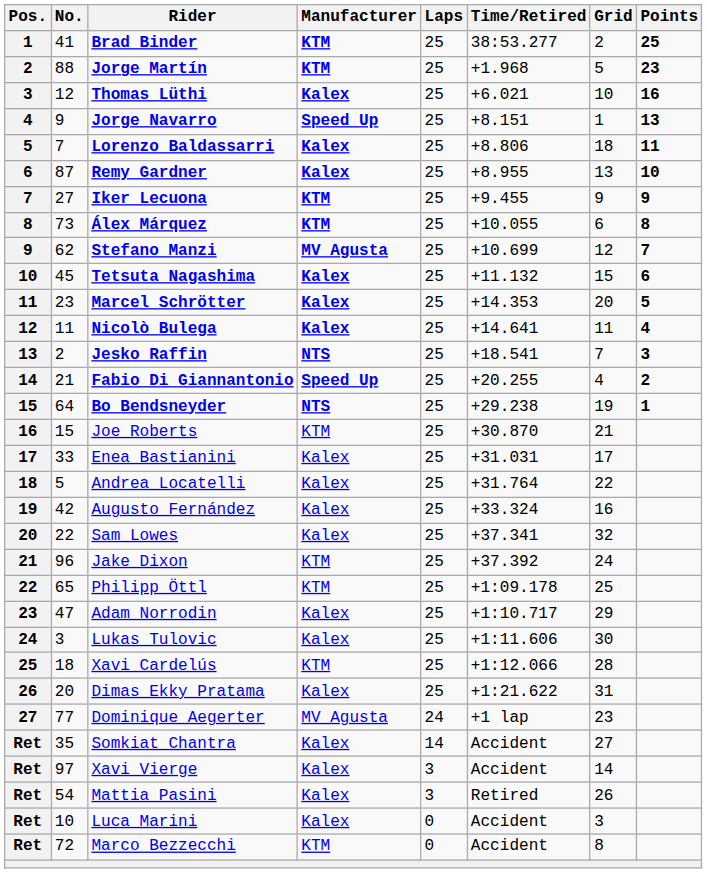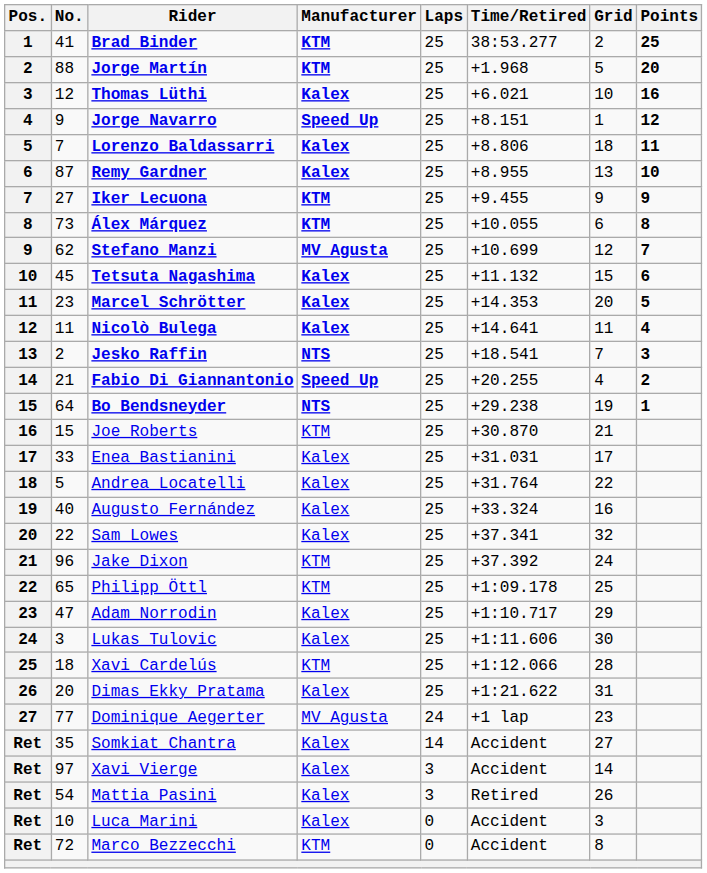Jorge Martín | Points: 23 -> 20
Jorge Navarro | Points: 13 -> 12
Augusto Fernández | No.: 42 -> 40
